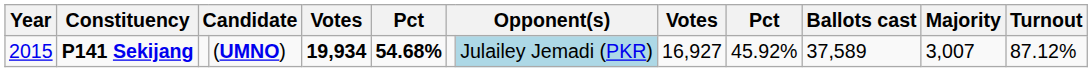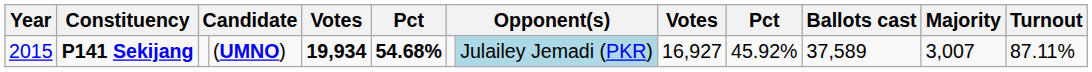P141 Sekijang | Turnout: 87.12% -> 87.11%
